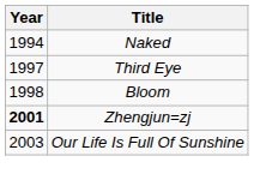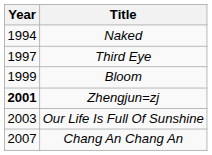Bloom | Year: 1998 -> 1999
+ row: 2007 | Chang An Chang An
